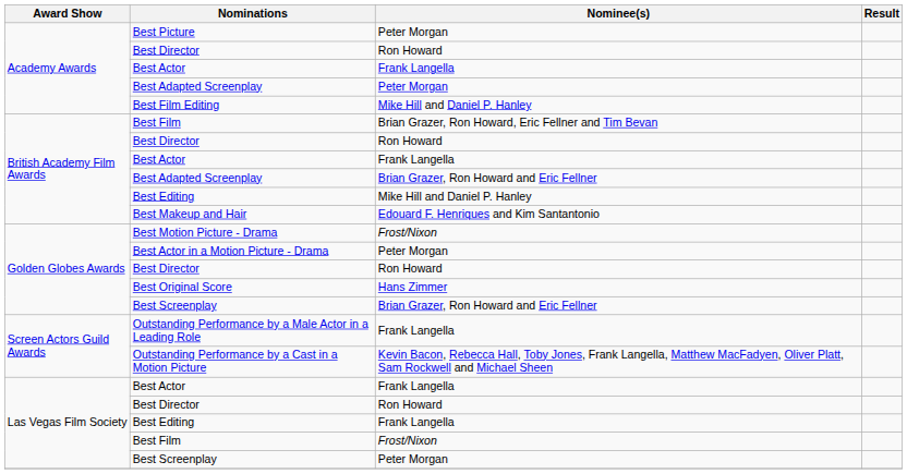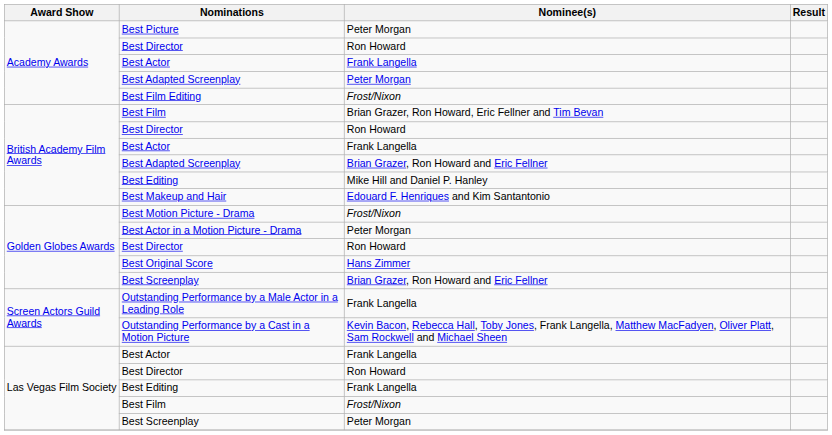Best Film Editing | Nominee(s): Mike Hill and Daniel P. Hanley -> Frost/Nixon
